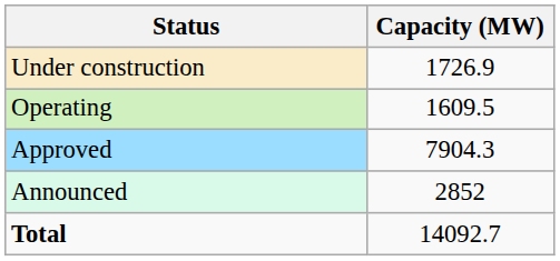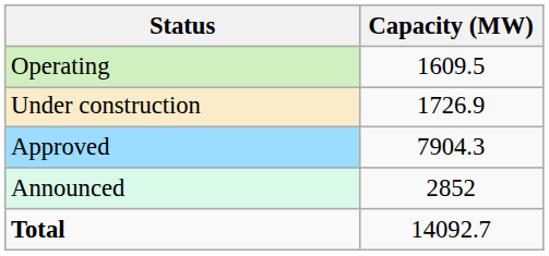rows swapped: Operating <-> Under construction
